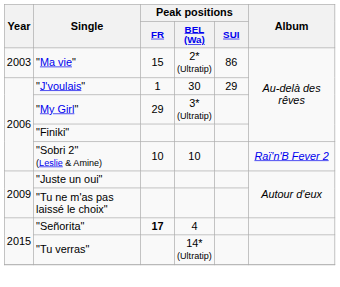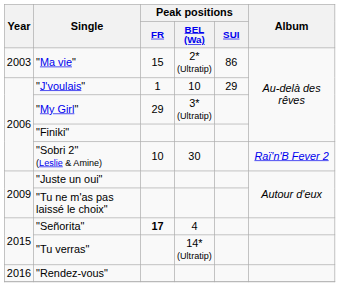"J'voulais" | Peak positions / BEL (Wa): 30 -> 10
"Sobri 2" (Leslie & Amine) | Peak positions / BEL (Wa): 10 -> 30
+ row: 2016 | "Rendez-vous"
